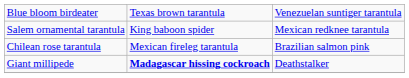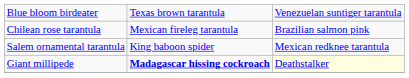rows swapped: Salem ornamental tarantula <-> Chilean rose tarantula
Giant millipede | column 3: no background -> lightyellow background
